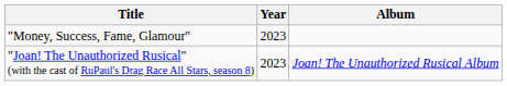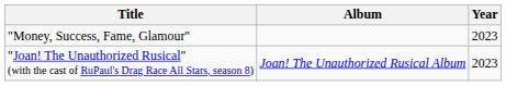columns swapped: Year <-> Album
